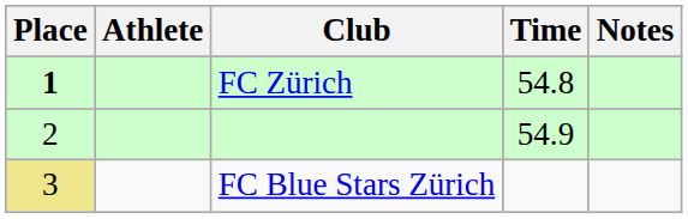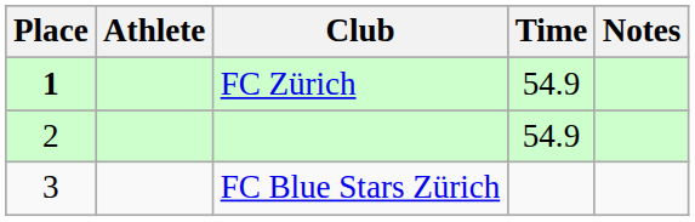FC Zürich | Time: 54.8 -> 54.9
FC Blue Stars Zürich | Place: khaki background -> no background
